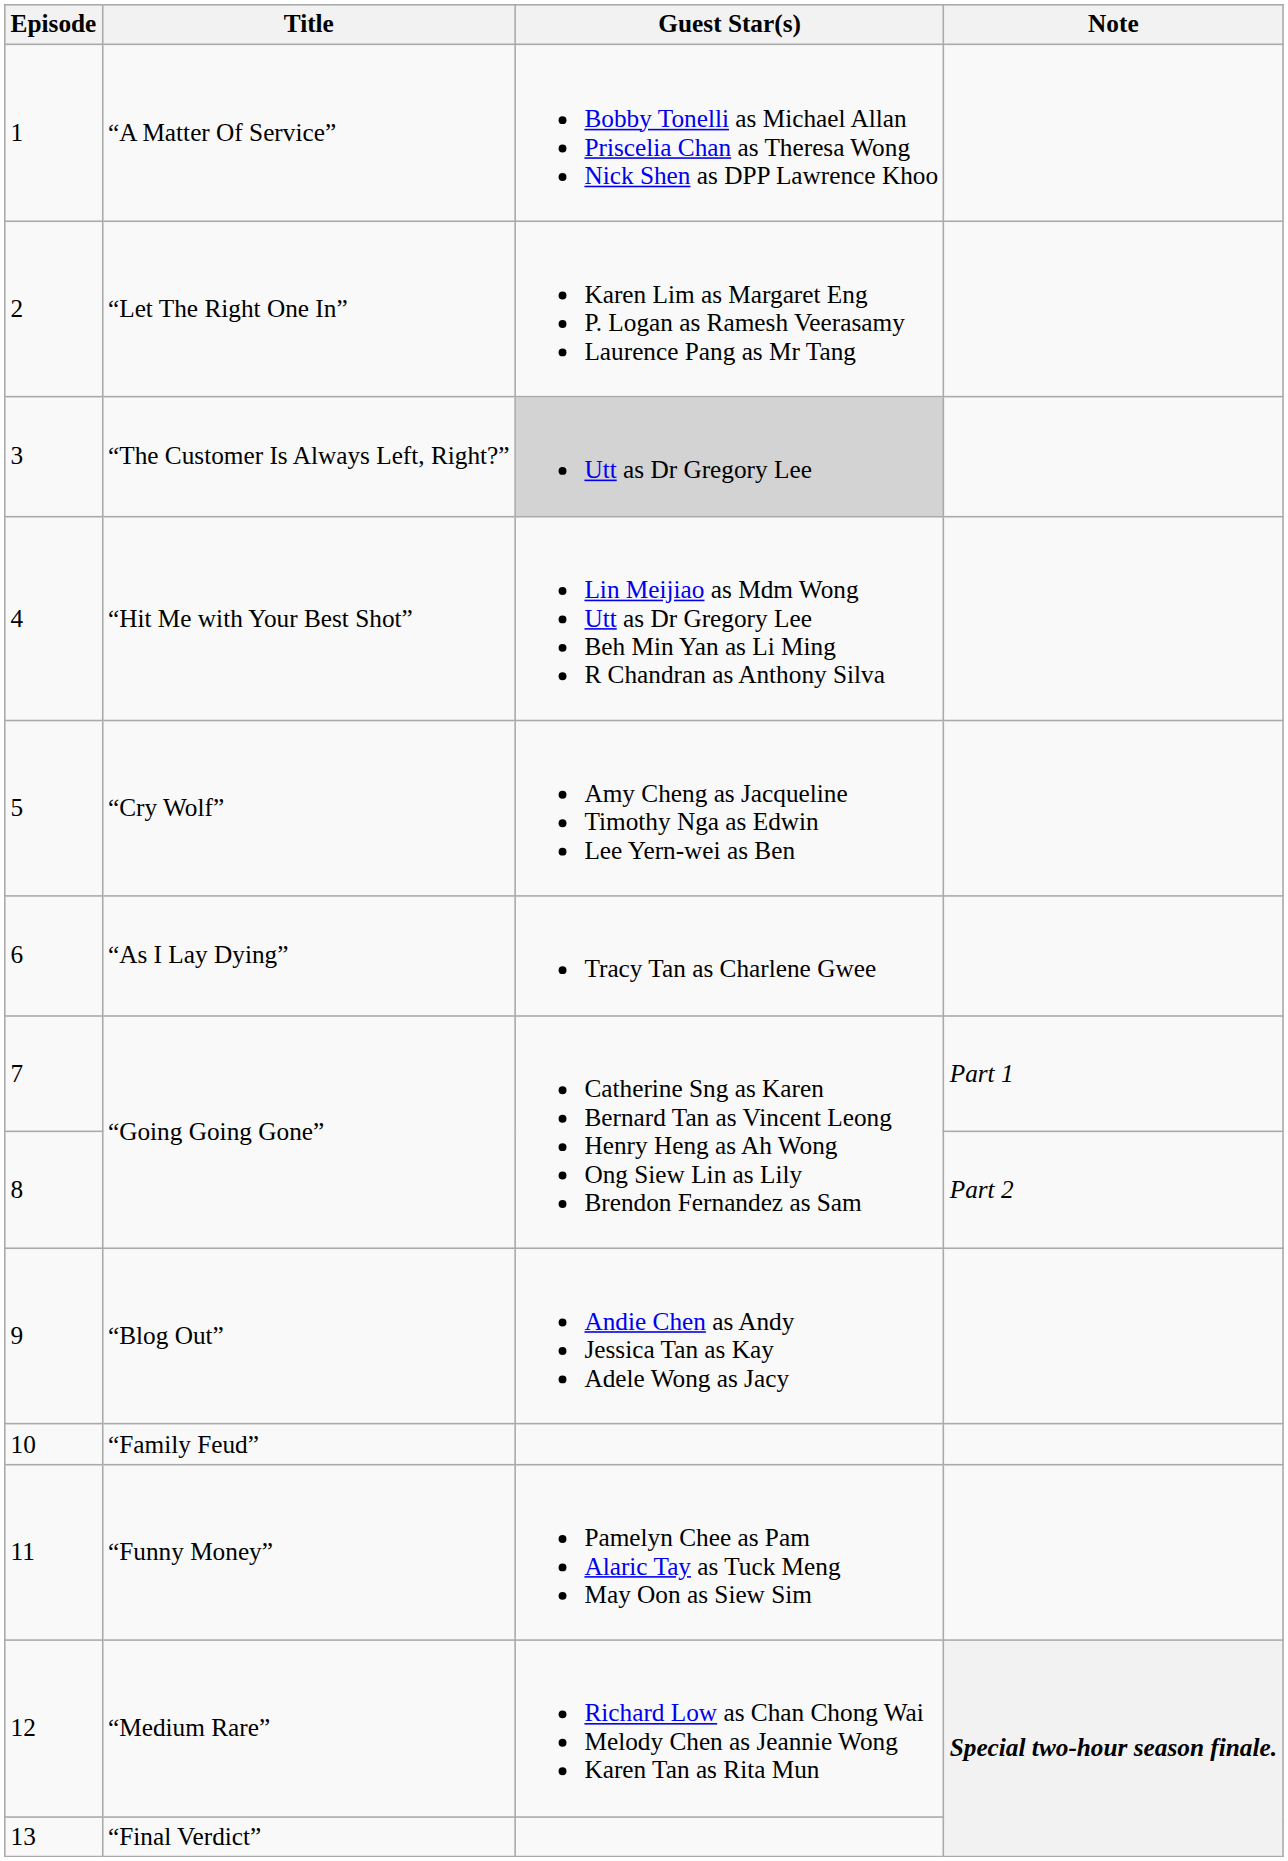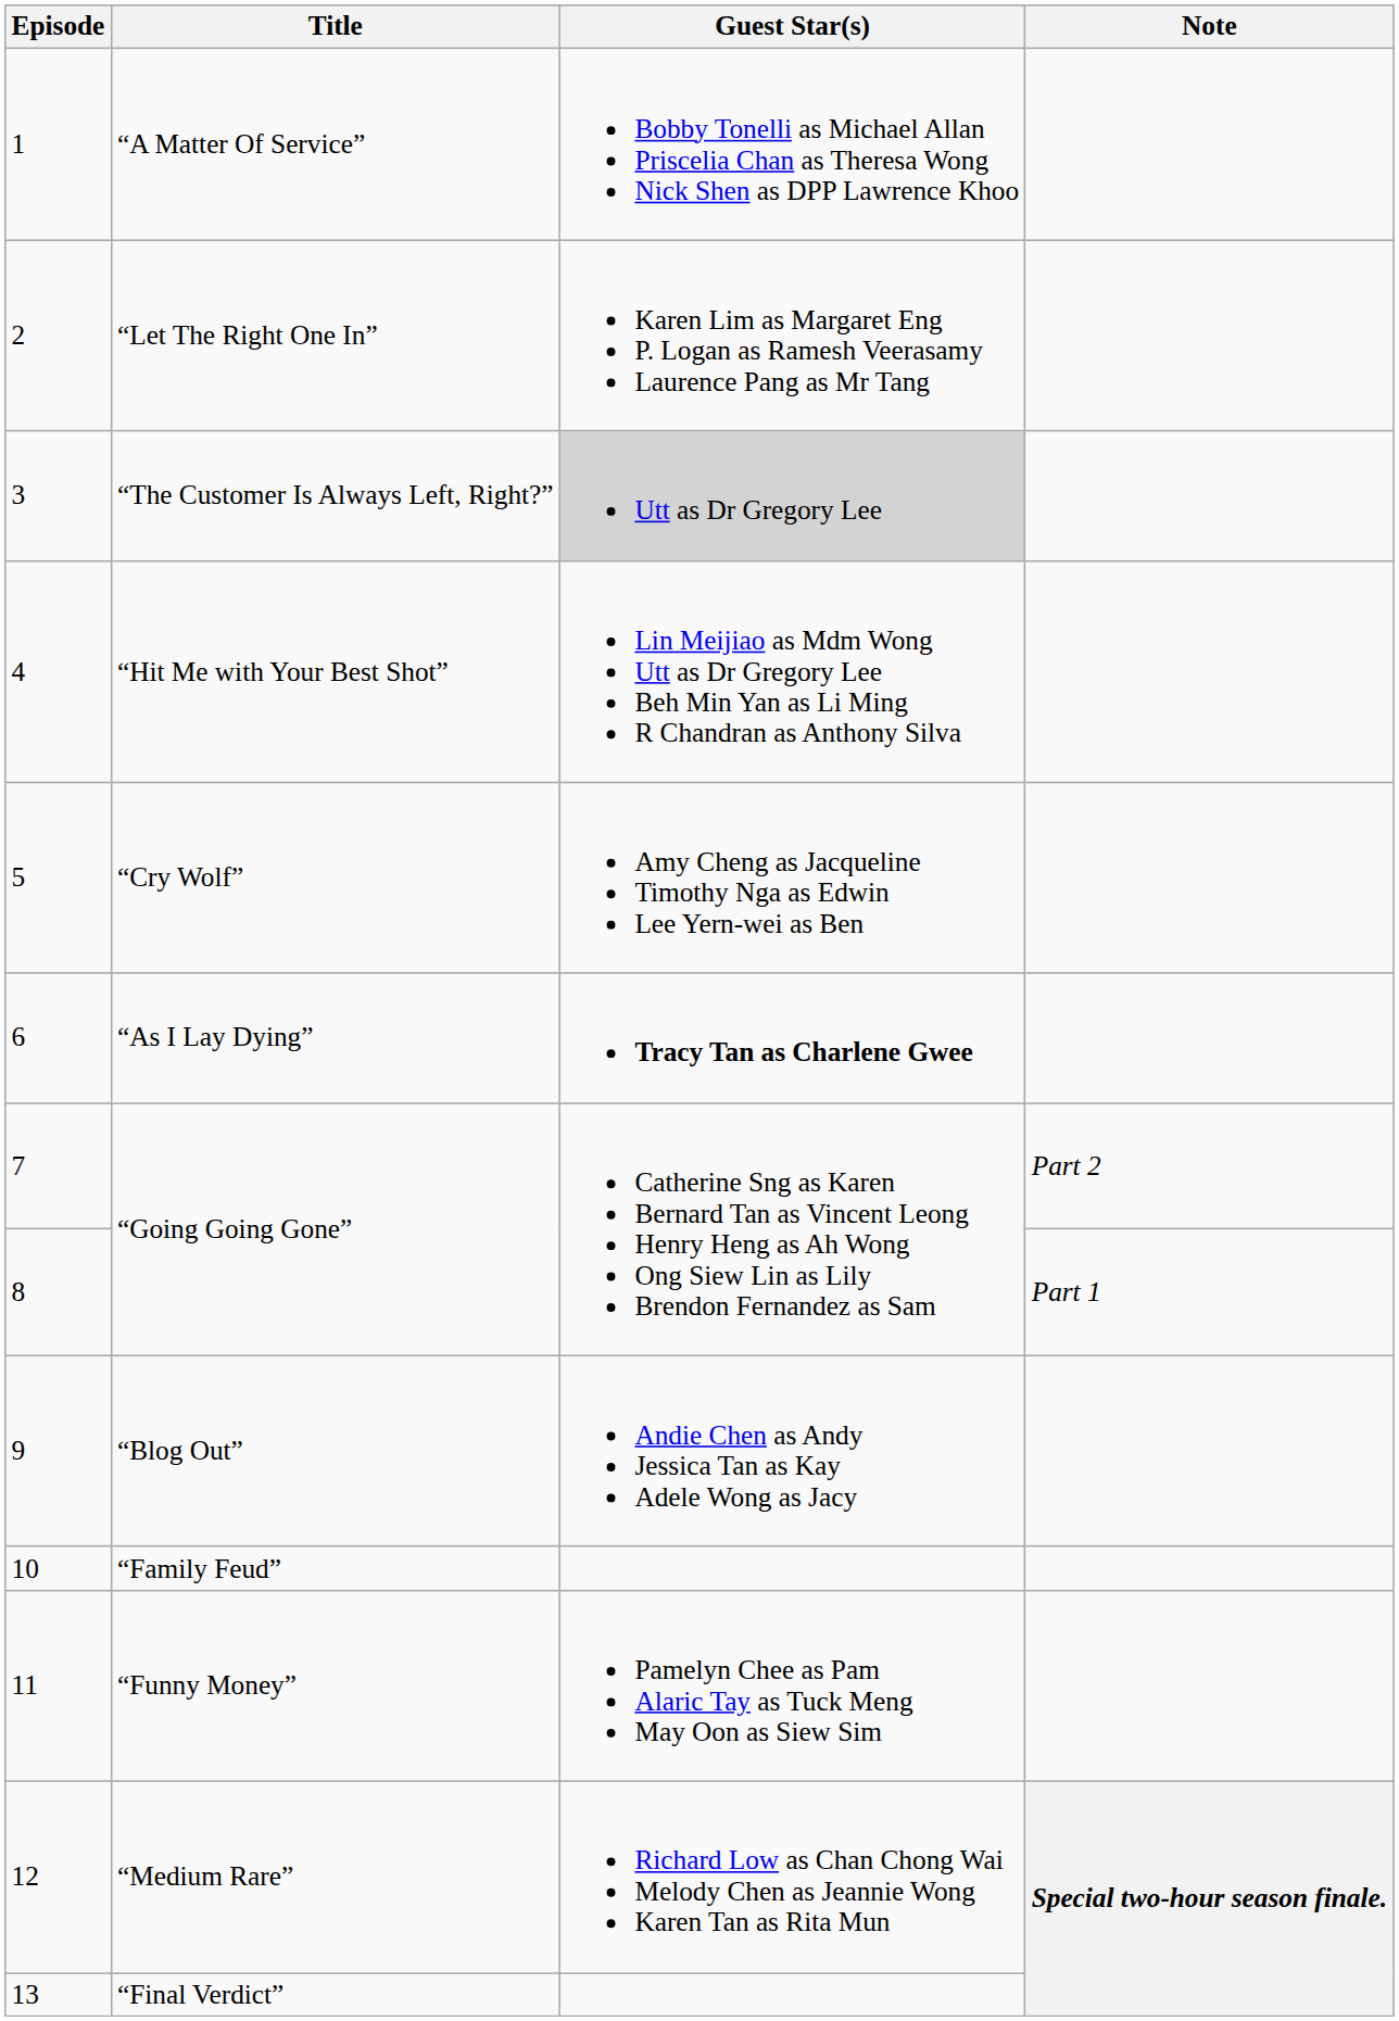“As I Lay Dying” | Guest Star(s): normal -> bold
7 / “Going Going Gone” | Note: Part 1 -> Part 2
8 / “Going Going Gone” | Note: Part 2 -> Part 1
